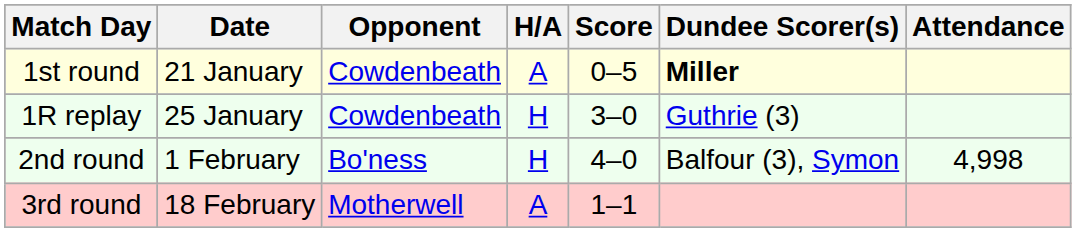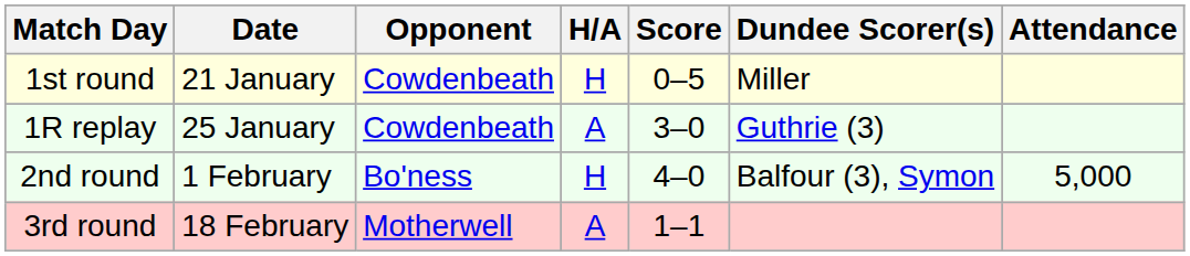1st round | H/A: A -> H
1st round | Dundee Scorer(s): bold -> normal
1R replay | H/A: H -> A
2nd round | Attendance: 4,998 -> 5,000
